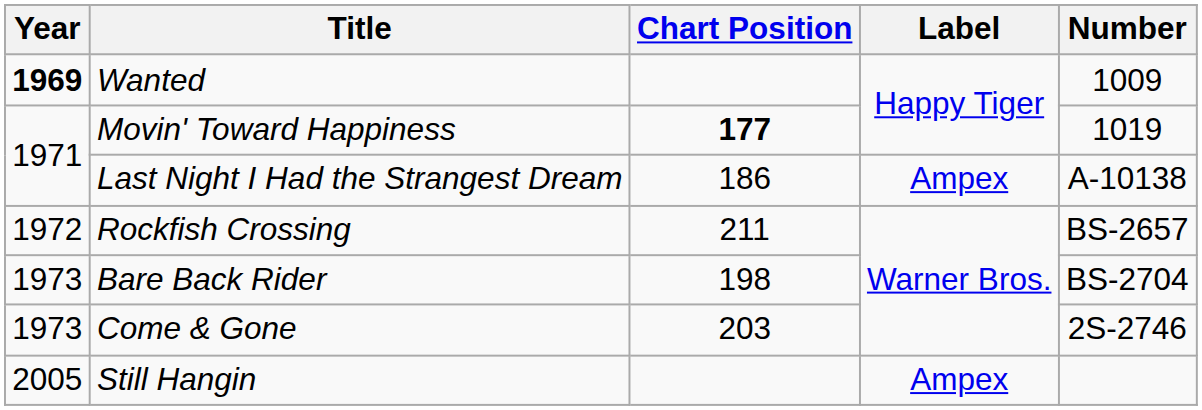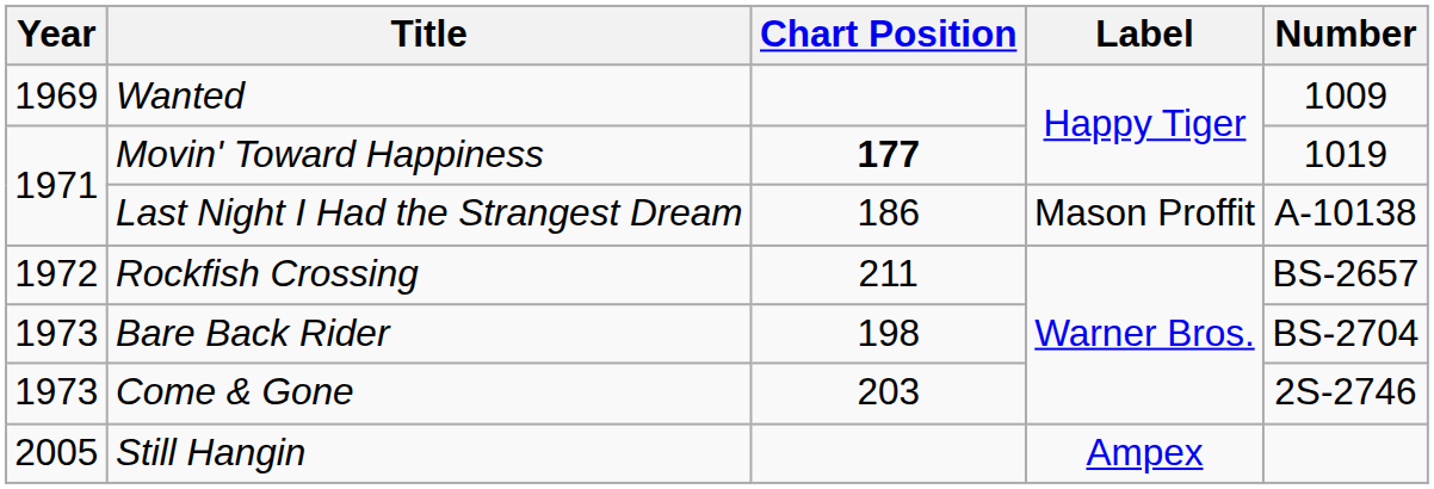Wanted | Year: bold -> normal
Last Night I Had the Strangest Dream | Label: Ampex -> Mason Proffit
